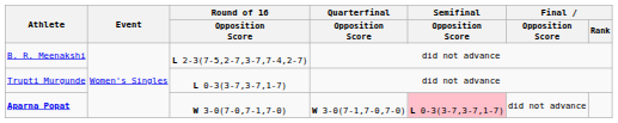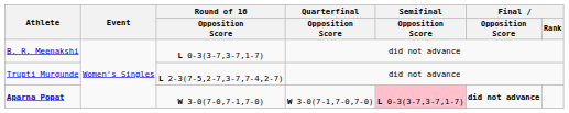B. R. Meenakshi | Round of 16 / Opposition Score: L 2-3(7-5,2-7,3-7,7-4,2-7) -> L 0-3(3-7,3-7,1-7)
Trupti Murgunde | Round of 16 / Opposition Score: L 0-3(3-7,3-7,1-7) -> L 2-3(7-5,2-7,3-7,7-4,2-7)
Aparna Popat | Final / Opposition Score: normal -> bold
